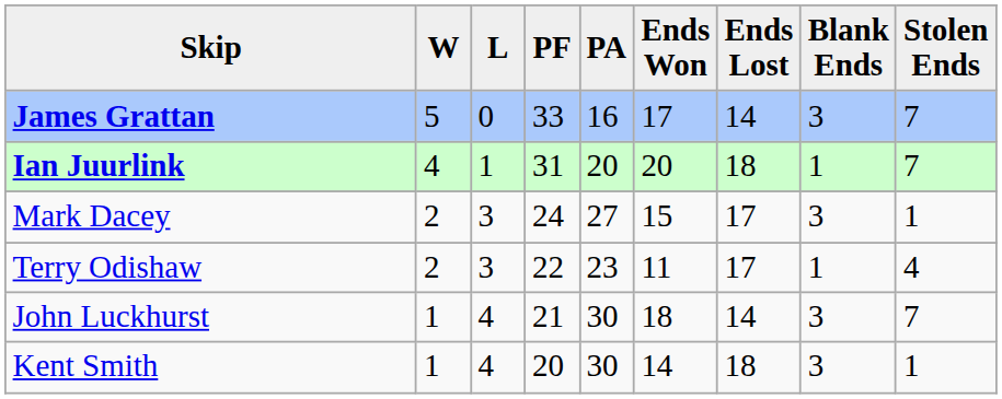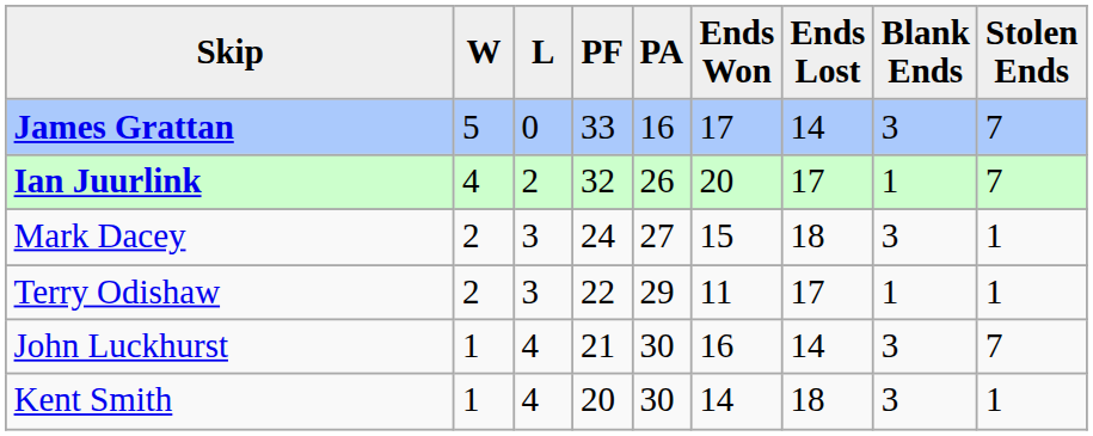Ian Juurlink | L: 1 -> 2
Ian Juurlink | PF: 31 -> 32
Ian Juurlink | PA: 20 -> 26
Ian Juurlink | Ends Lost: 18 -> 17
Mark Dacey | Ends Lost: 17 -> 18
Terry Odishaw | PA: 23 -> 29
Terry Odishaw | Stolen Ends: 4 -> 1
John Luckhurst | Ends Won: 18 -> 16
